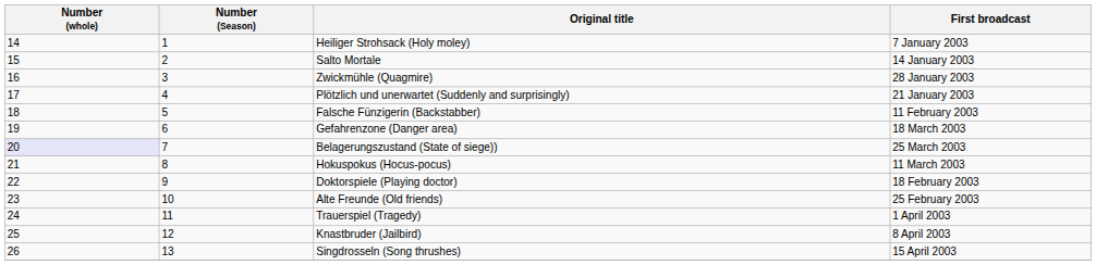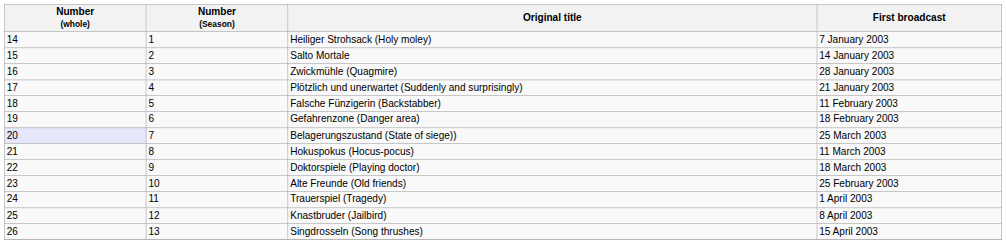Gefahrenzone (Danger area) | First broadcast: 18 March 2003 -> 18 February 2003
Doktorspiele (Playing doctor) | First broadcast: 18 February 2003 -> 18 March 2003
